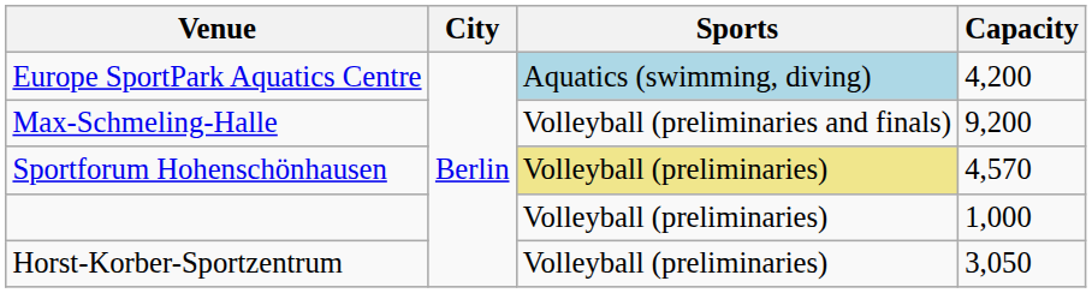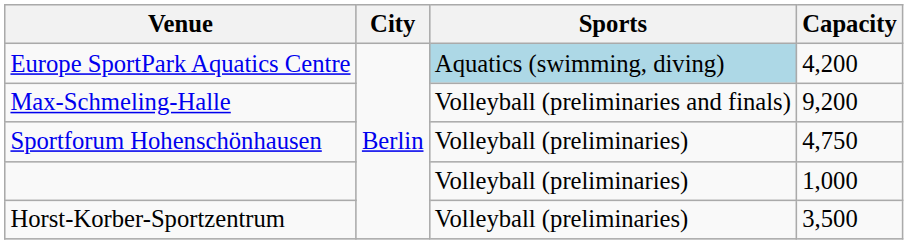Sportforum Hohenschönhausen | Sports: khaki background -> no background
Sportforum Hohenschönhausen | Capacity: 4,570 -> 4,750
Horst-Korber-Sportzentrum | Capacity: 3,050 -> 3,500
